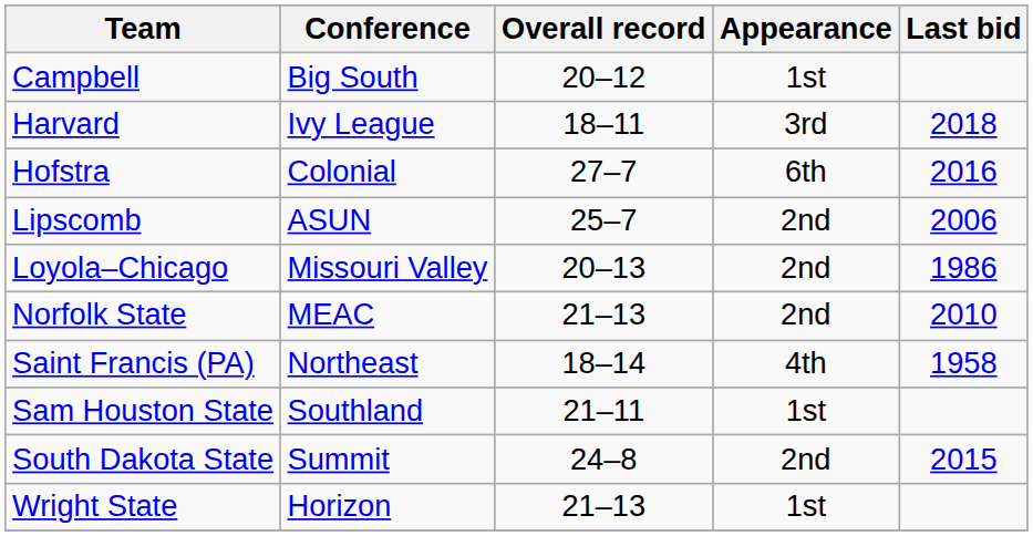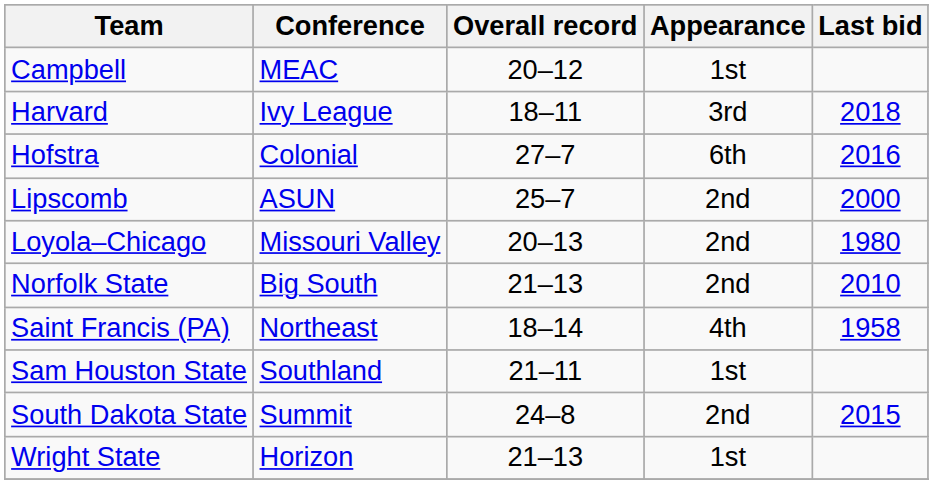Campbell | Conference: Big South -> MEAC
Lipscomb | Last bid: 2006 -> 2000
Loyola–Chicago | Last bid: 1986 -> 1980
Norfolk State | Conference: MEAC -> Big South
